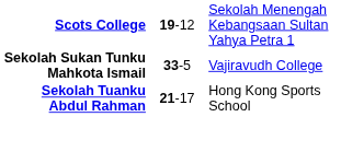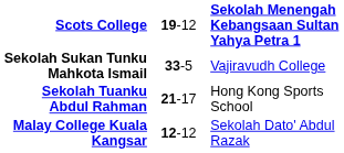Scots College | column 4: normal -> bold
+ row: Malay College Kuala Kangsar | 12-12 | Sekolah Dato' Abdul Razak
